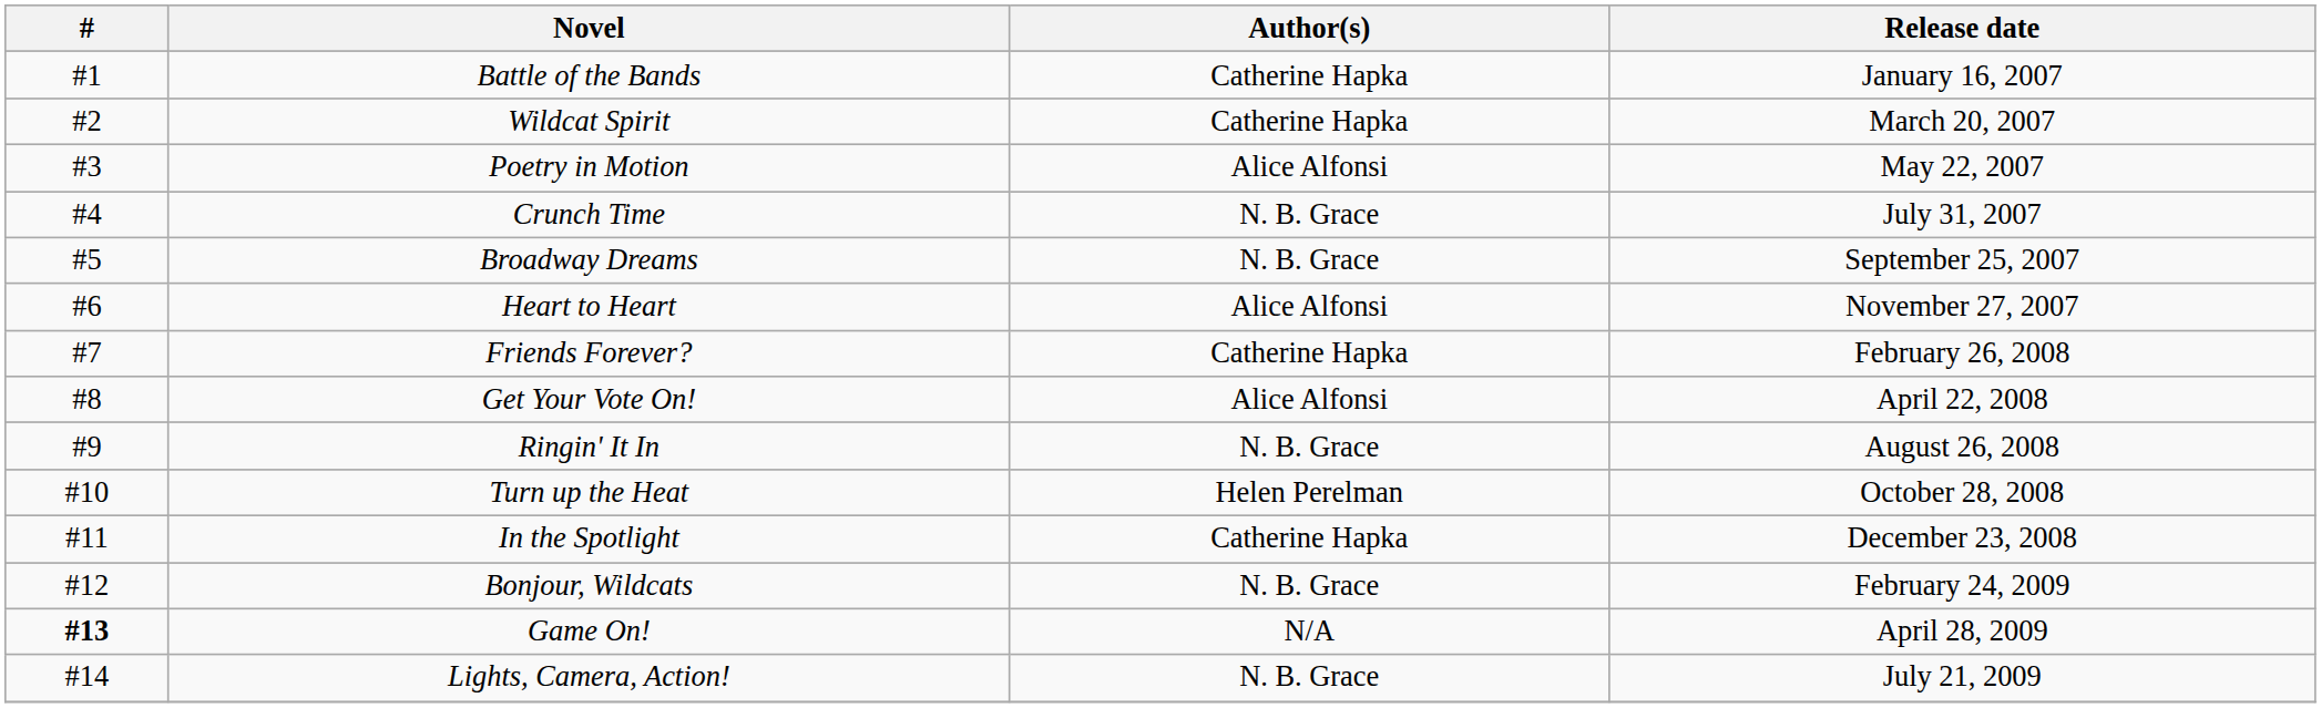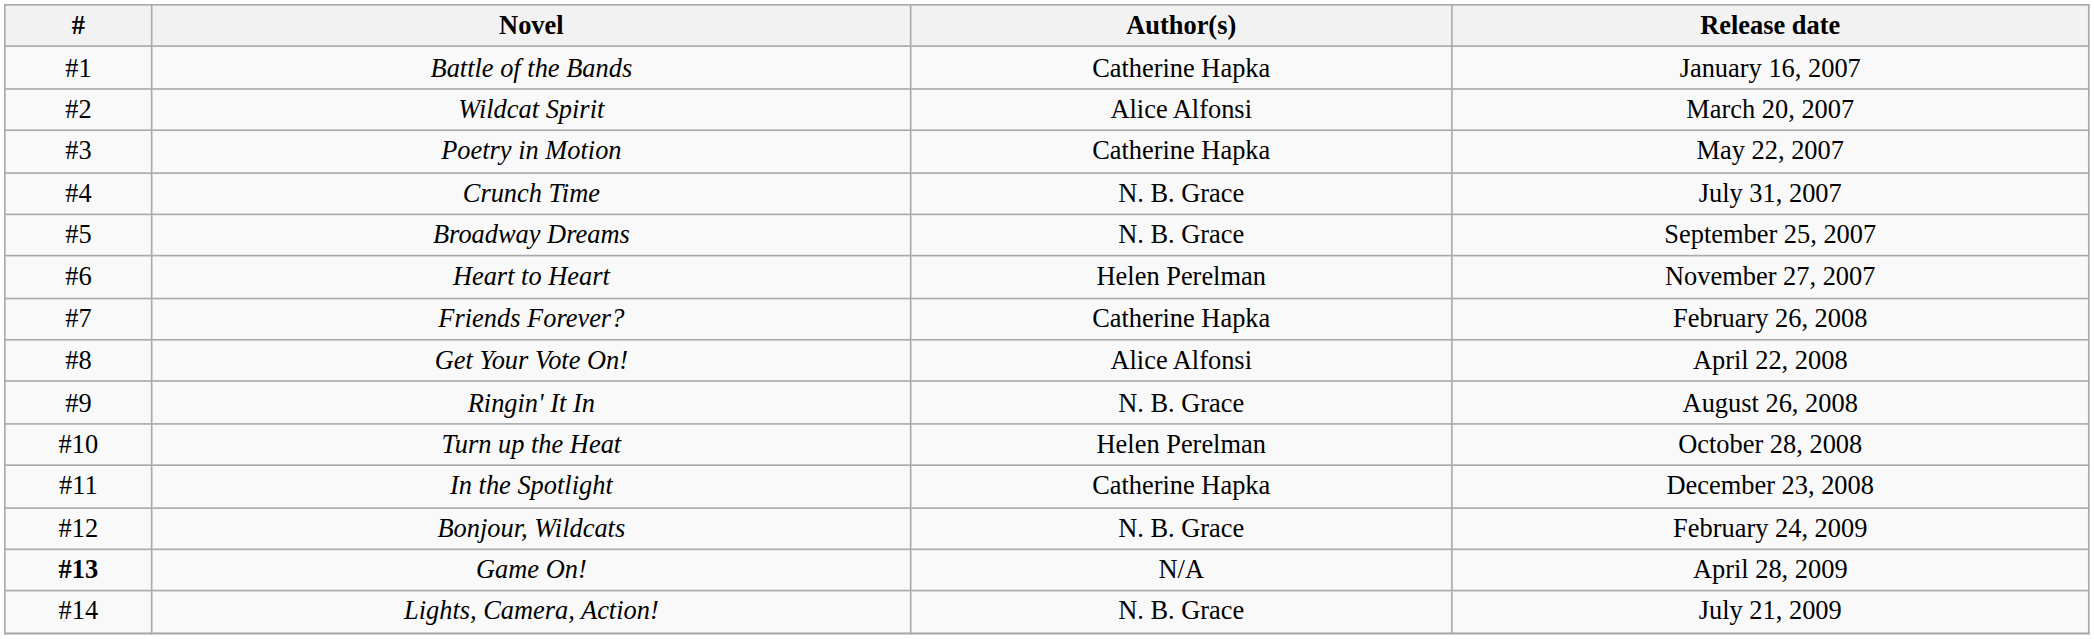Wildcat Spirit | Author(s): Catherine Hapka -> Alice Alfonsi
Poetry in Motion | Author(s): Alice Alfonsi -> Catherine Hapka
Heart to Heart | Author(s): Alice Alfonsi -> Helen Perelman
